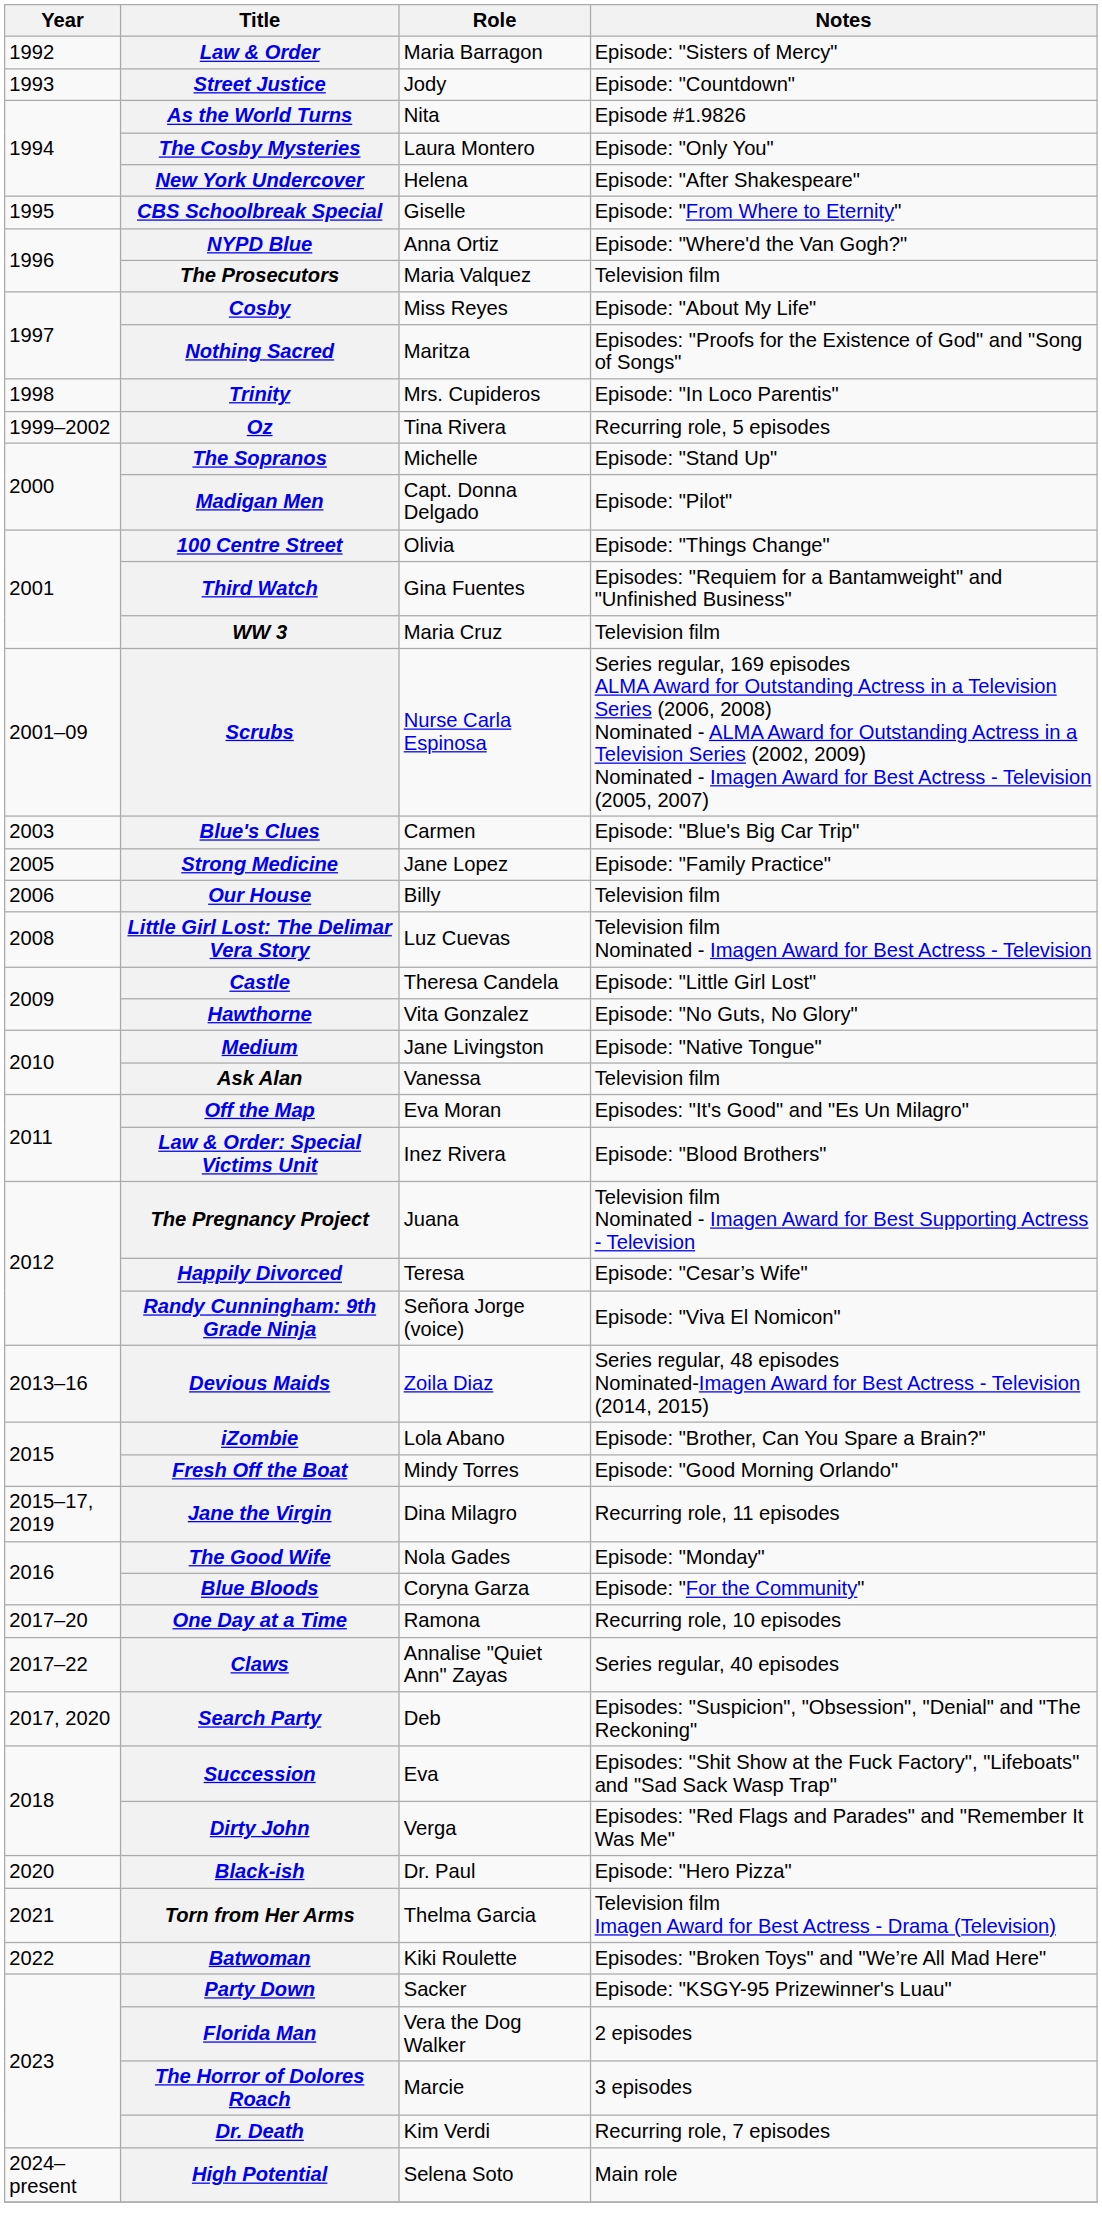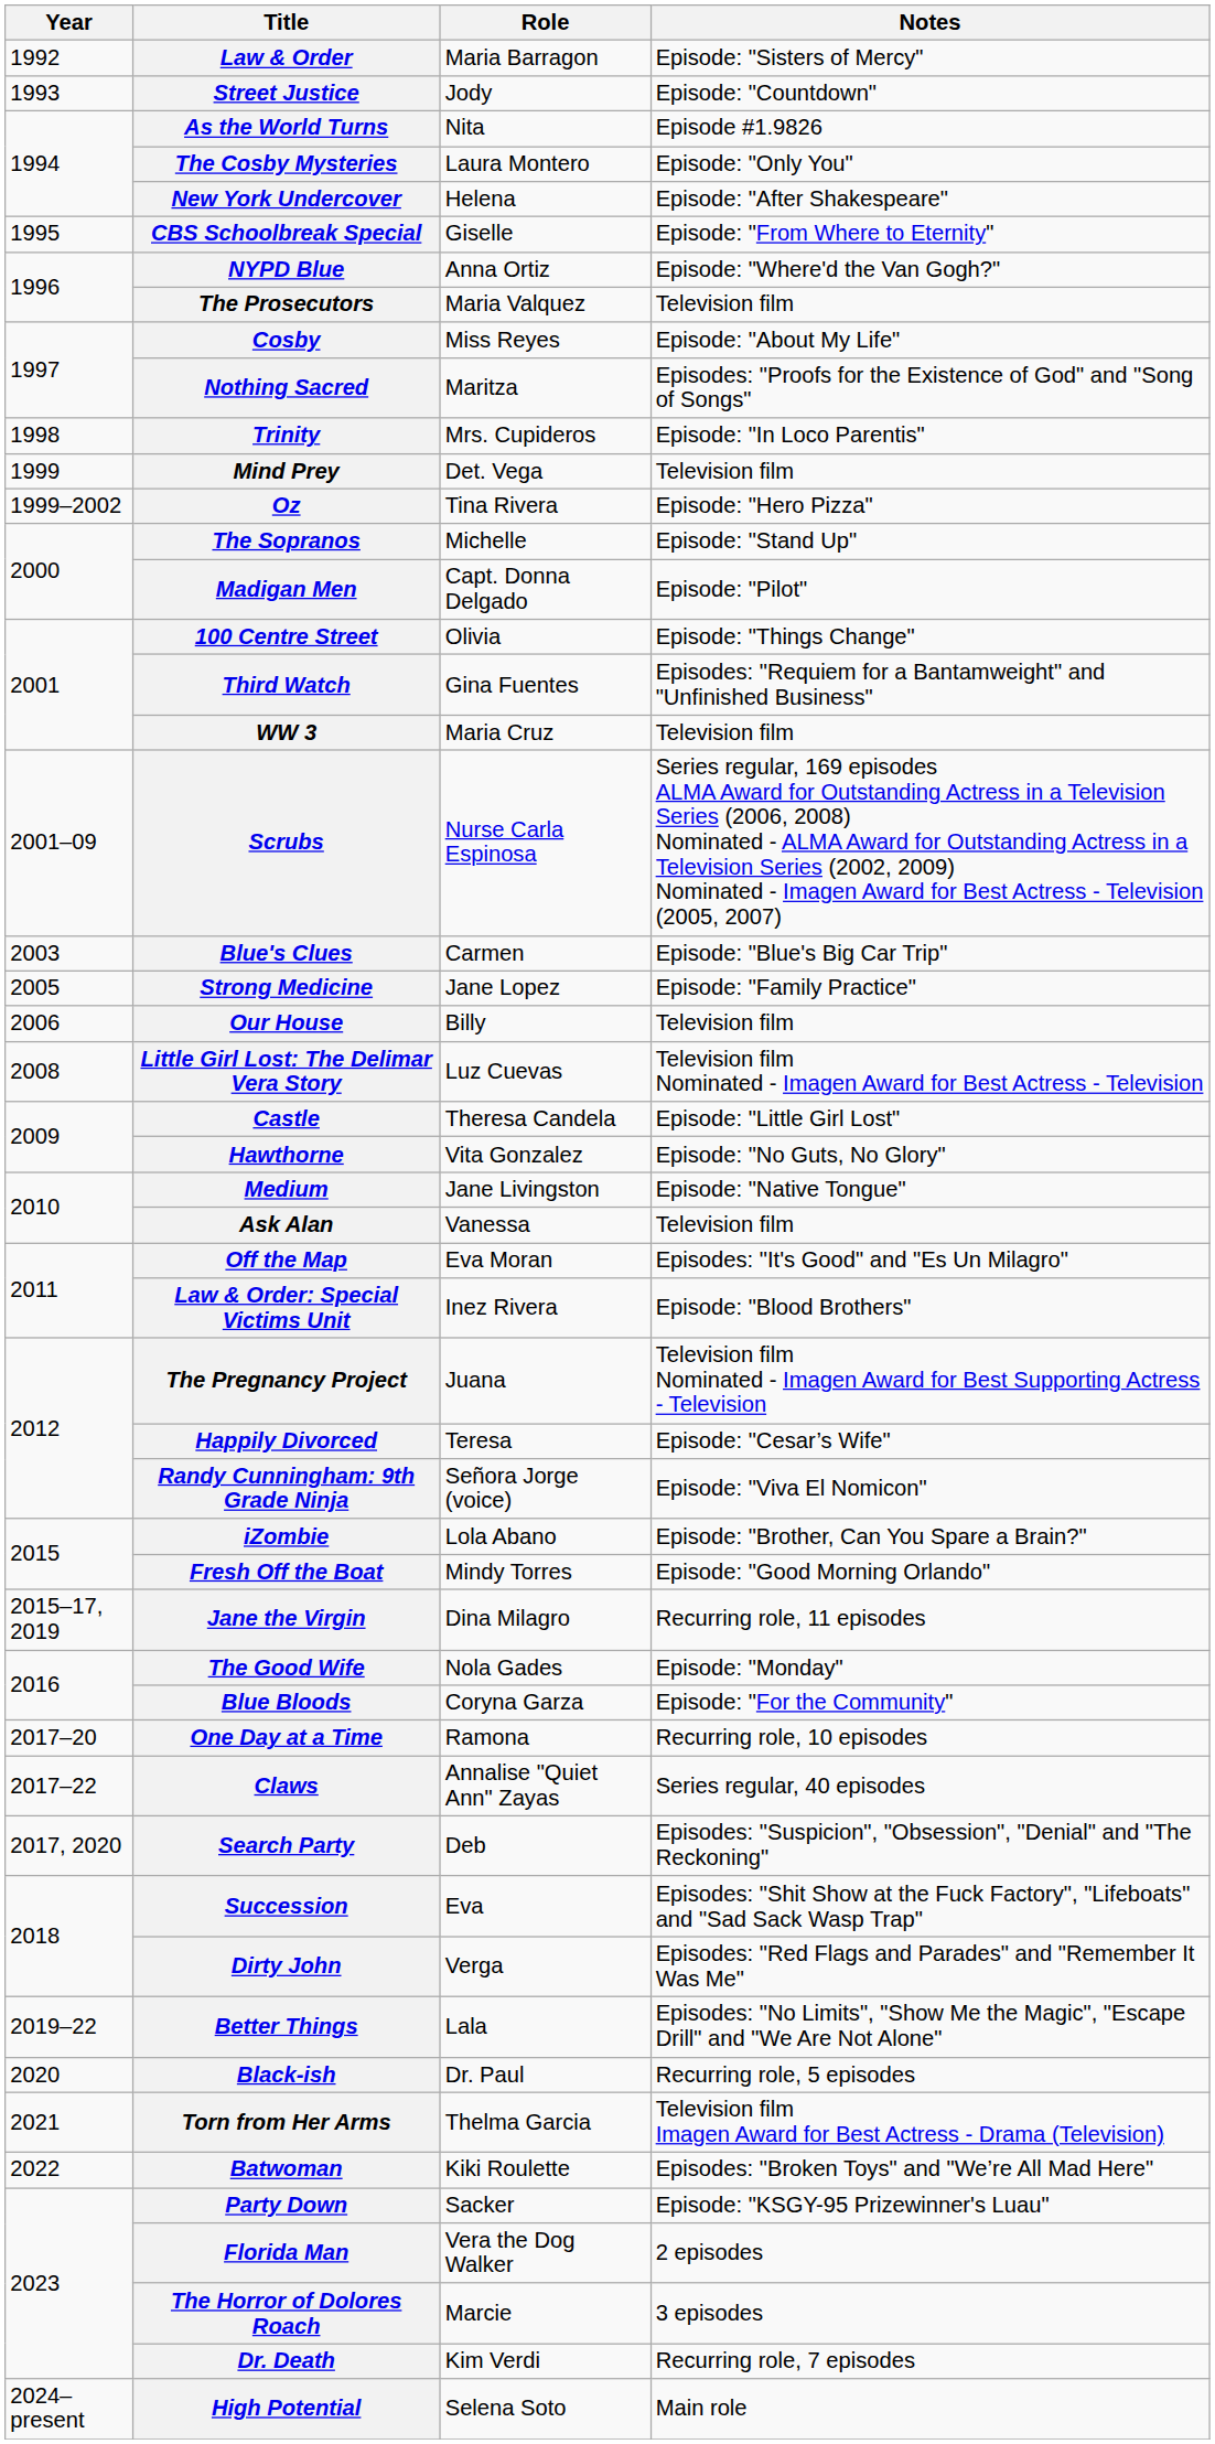+ row: 1999 | Mind Prey | Det. Vega | Television film
Oz | Notes: Recurring role, 5 episodes -> Episode: "Hero Pizza"
- row: 2013–16 | Devious Maids | Zoila Diaz | Series regular, 48 episodes Nominated-Imagen Award for Best Actress - Television (2014, 2015)
+ row: 2019–22 | Better Things | Lala | Episodes: "No Limits", "Show Me the Magic", "Escape Drill" and "We Are Not Alone"
Black-ish | Notes: Episode: "Hero Pizza" -> Recurring role, 5 episodes
